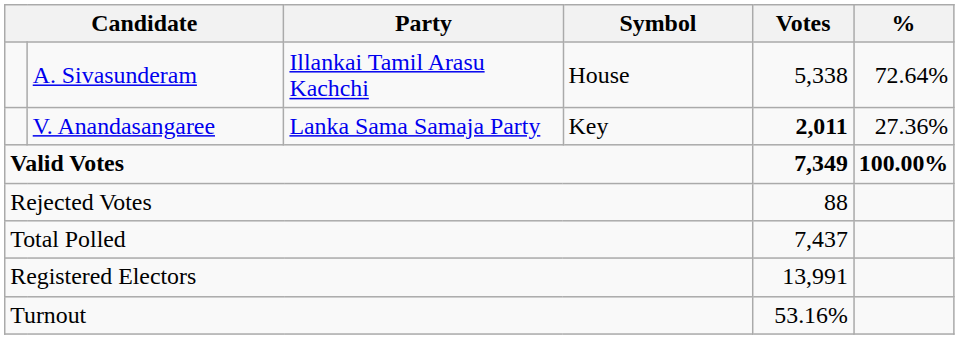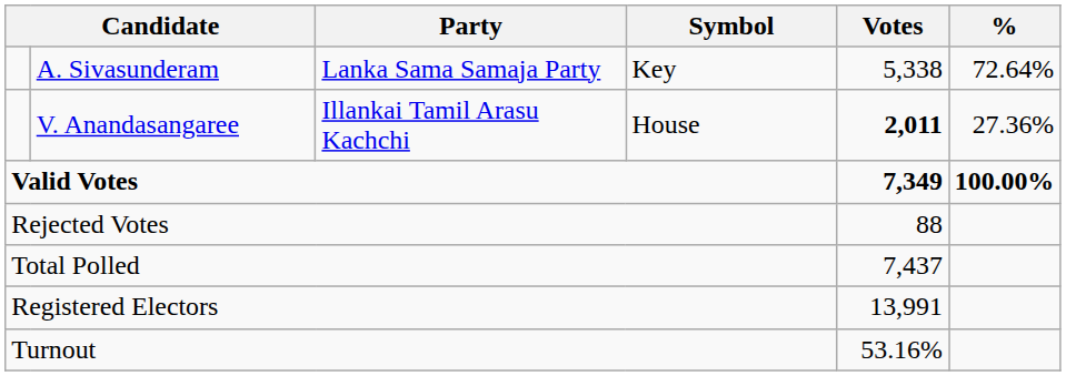A. Sivasunderam | Party: Illankai Tamil Arasu Kachchi -> Lanka Sama Samaja Party
A. Sivasunderam | Symbol: House -> Key
V. Anandasangaree | Party: Lanka Sama Samaja Party -> Illankai Tamil Arasu Kachchi
V. Anandasangaree | Symbol: Key -> House
